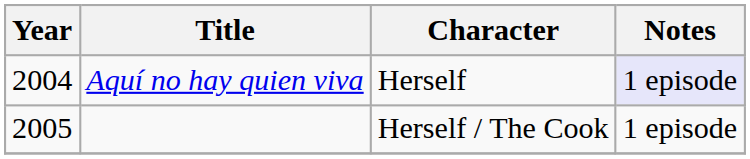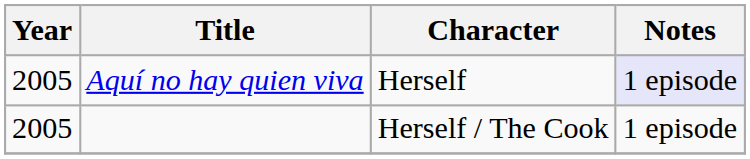Aquí no hay quien viva | Year: 2004 -> 2005
